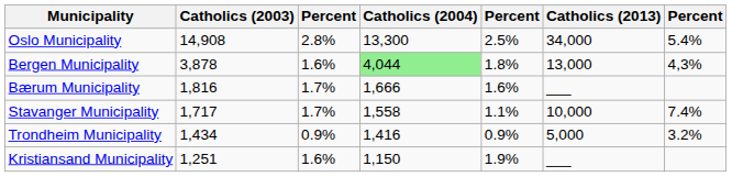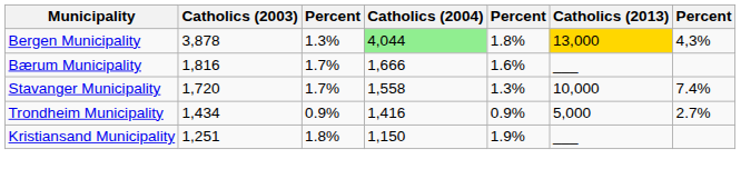- row: Oslo Municipality | 14,908 | 2.8% | 13,300 | 2.5% | 34,000 | 5.4%
Bergen Municipality | column 3: 1.6% -> 1.3%
Bergen Municipality | Catholics (2013): no background -> gold background
Stavanger Municipality | Catholics (2003): 1,717 -> 1,720
Stavanger Municipality | column 5: 1.1% -> 1.3%
Trondheim Municipality | column 7: 3.2% -> 2.7%
Kristiansand Municipality | column 3: 1.6% -> 1.8%
